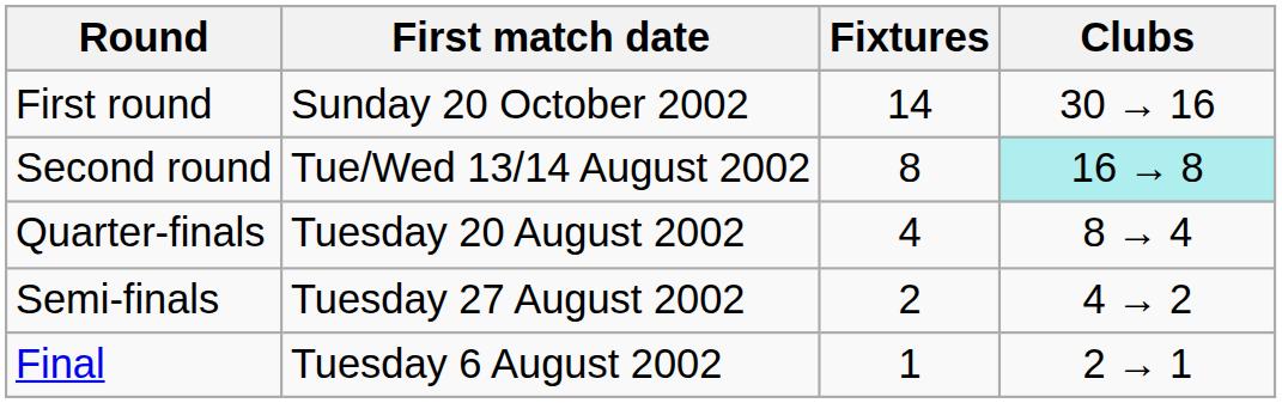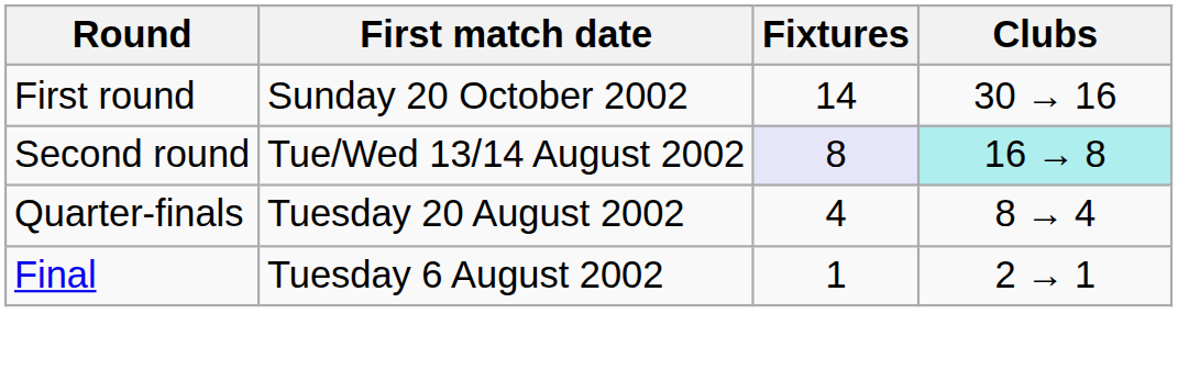Second round | Fixtures: no background -> lavender background
- row: Semi-finals | Tuesday 27 August 2002 | 2 | 4 → 2
